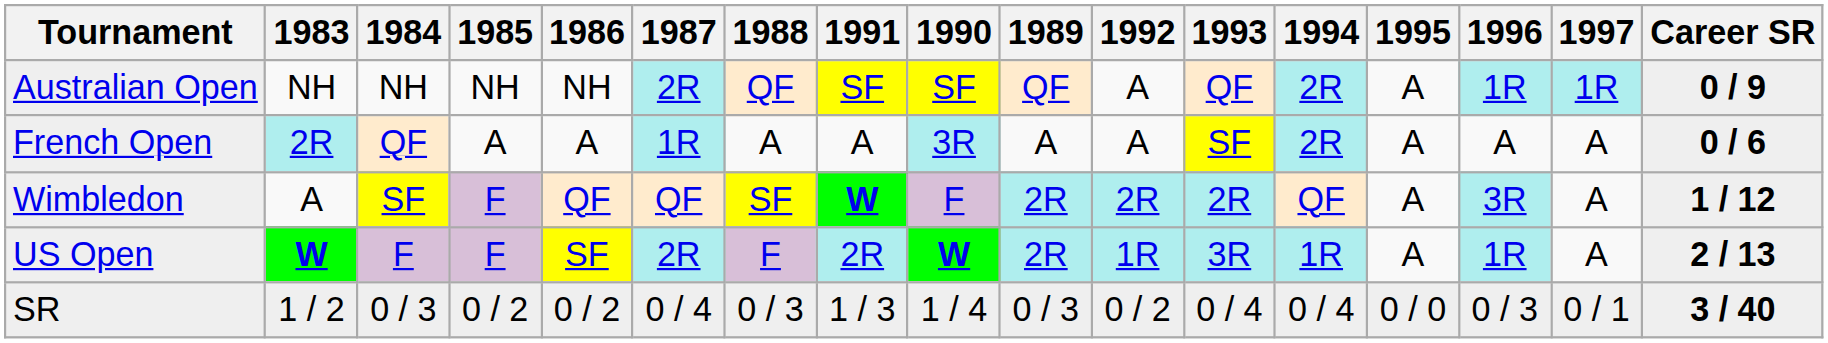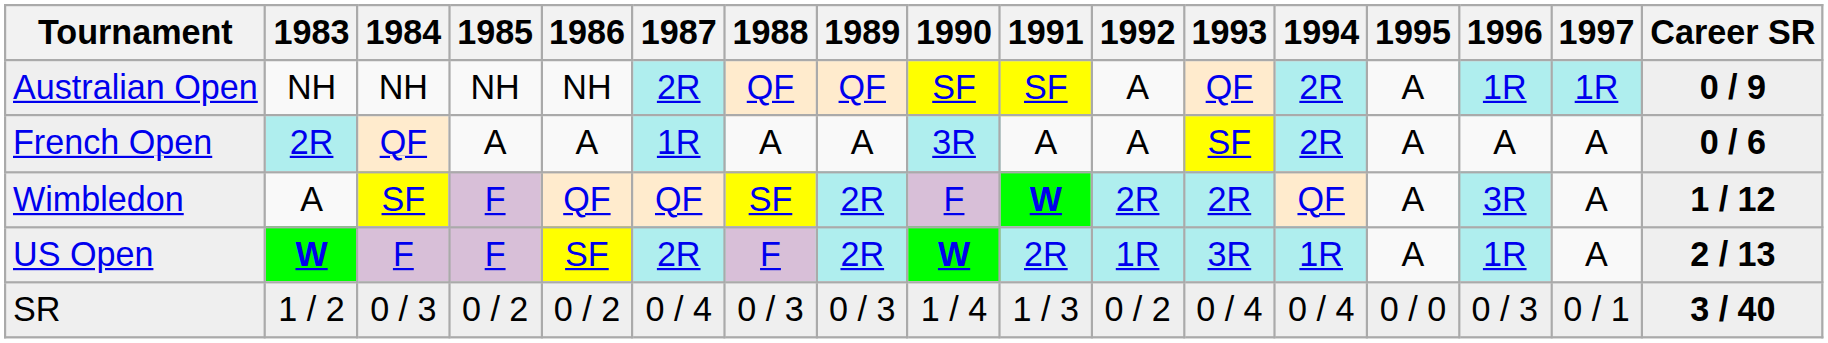columns swapped: 1989 <-> 1991
